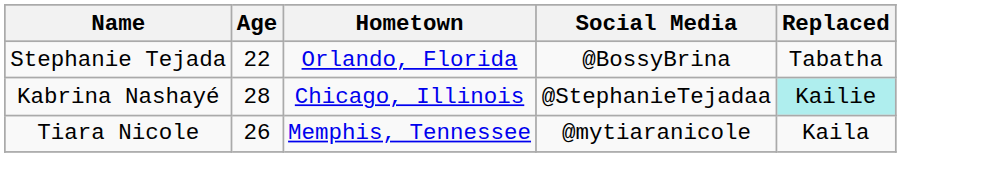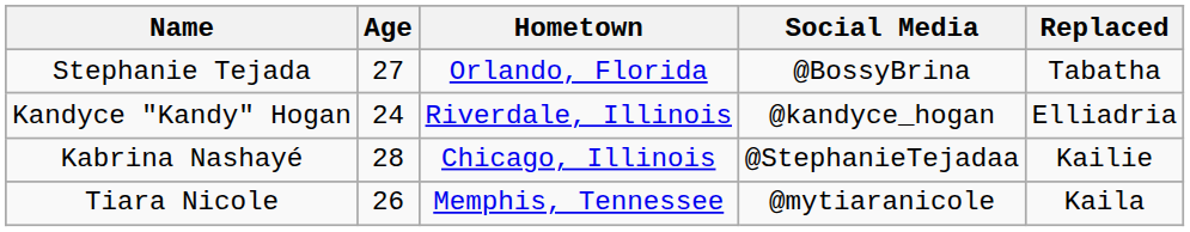Stephanie Tejada | Age: 22 -> 27
+ row: Kandyce "Kandy" Hogan | 24 | Riverdale, Illinois | @kandyce_hogan | Elliadria
Kabrina Nashayé | Replaced: paleturquoise background -> no background
